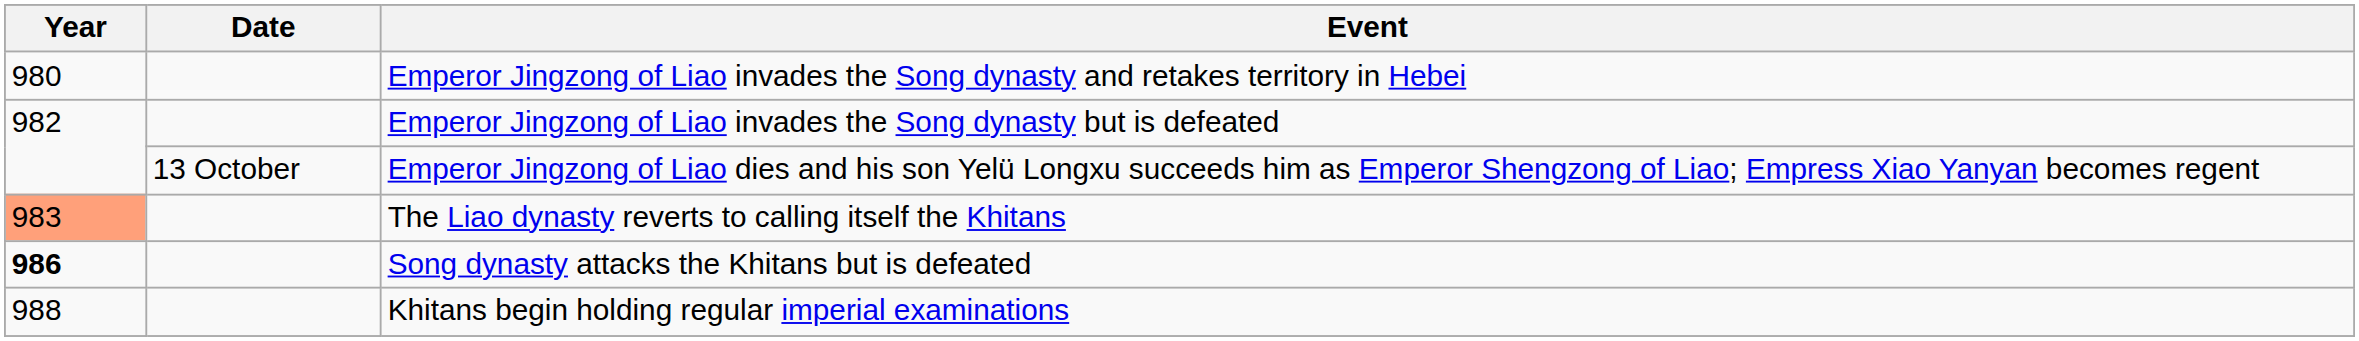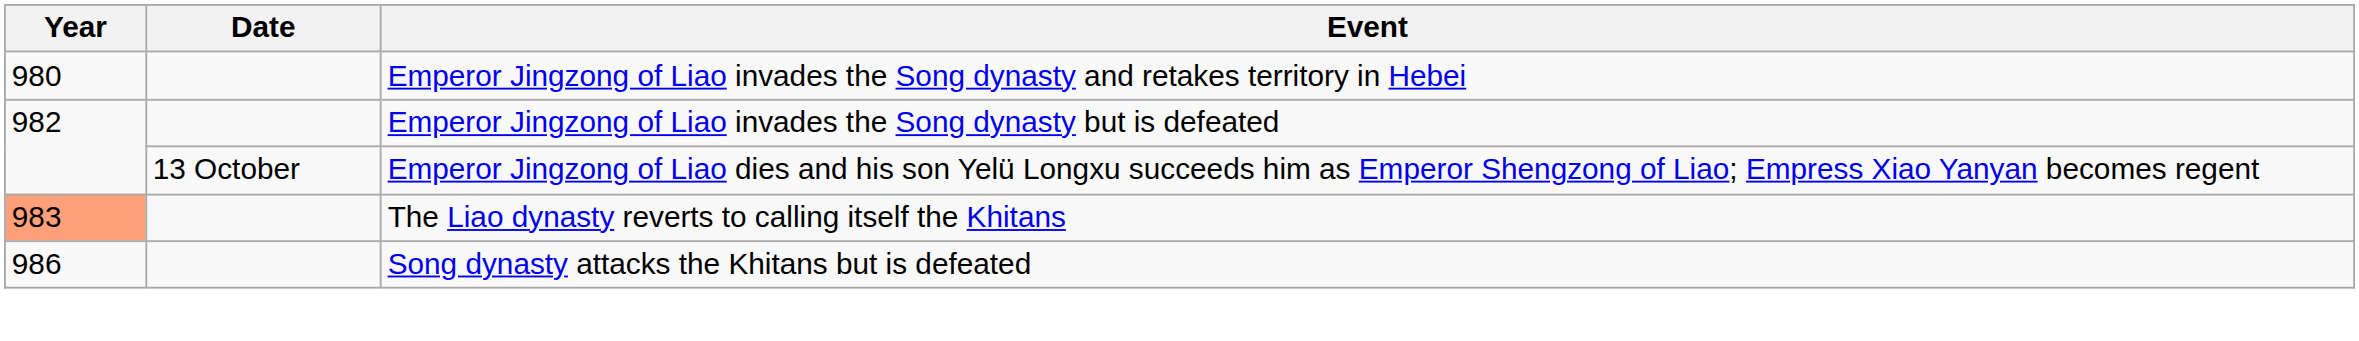Song dynasty attacks the Khitans but is defeated | Year: bold -> normal
- row: 988 | Khitans begin holding regular imperial examinations
